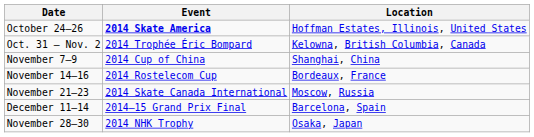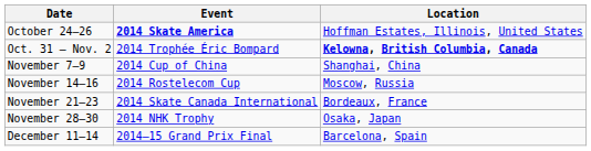Oct. 31 – Nov. 2 | Location: normal -> bold
November 14–16 | Location: Bordeaux, France -> Moscow, Russia
November 21–23 | Location: Moscow, Russia -> Bordeaux, France
rows swapped: November 28–30 <-> December 11–14
